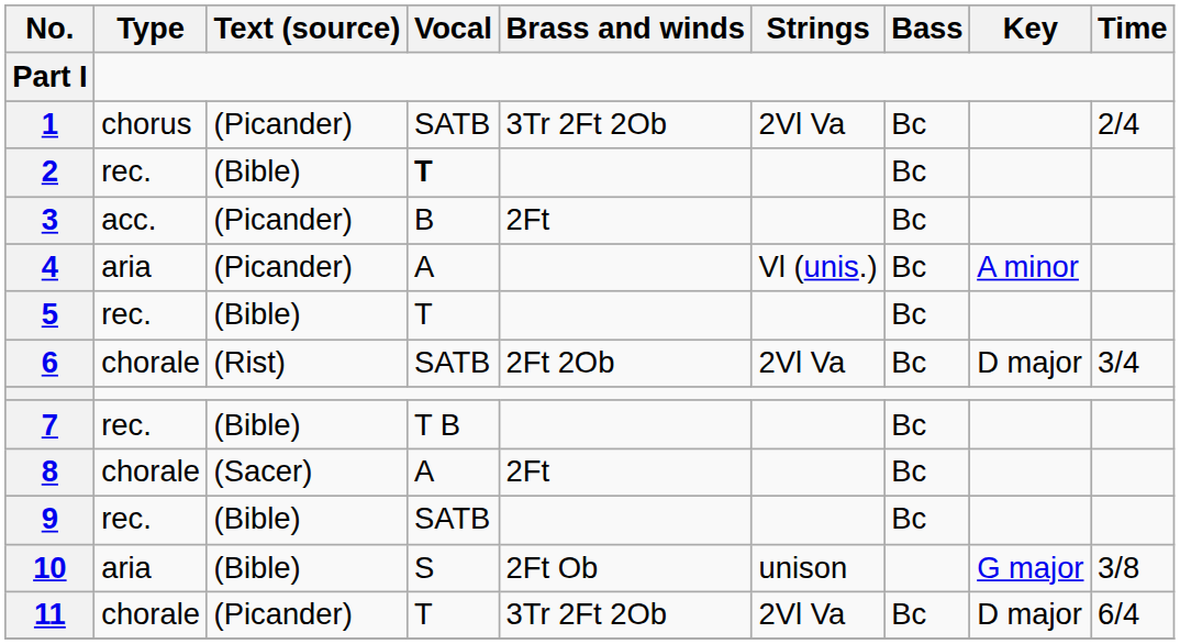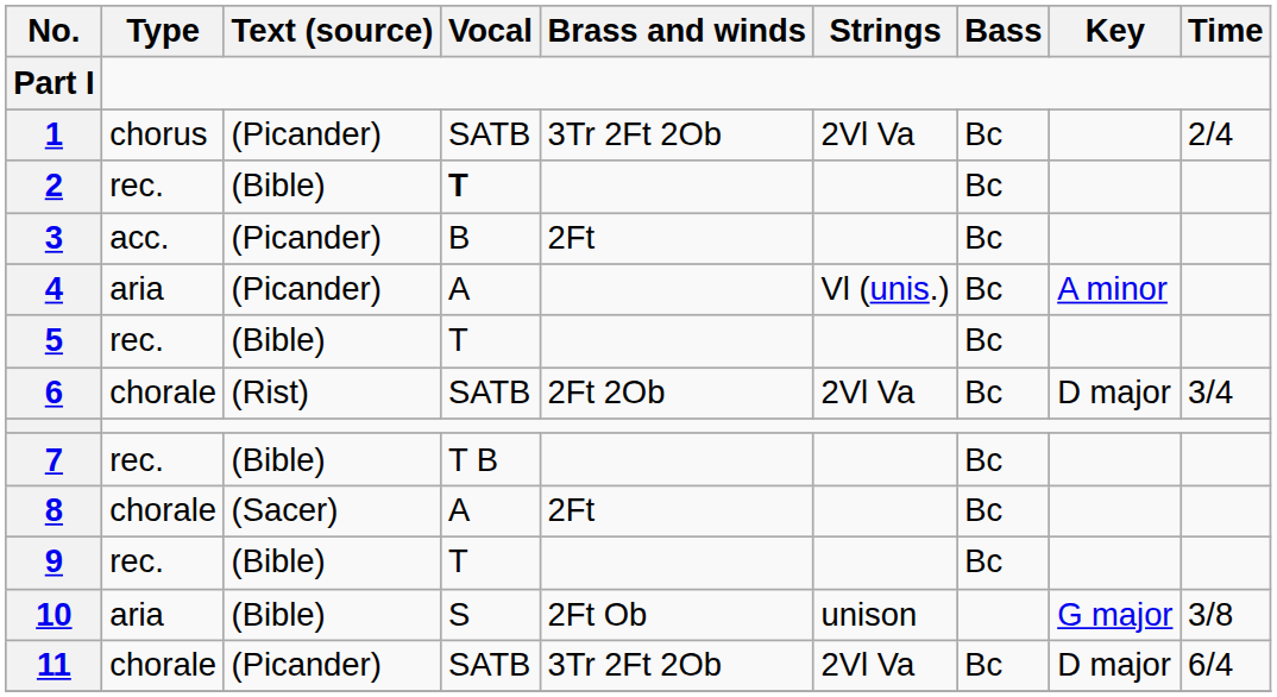9 | Vocal: SATB -> T
11 | Vocal: T -> SATB
